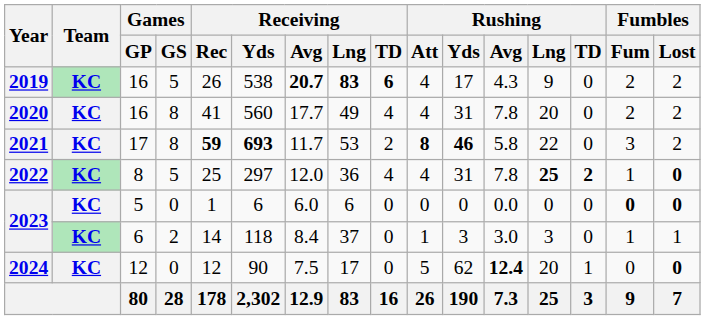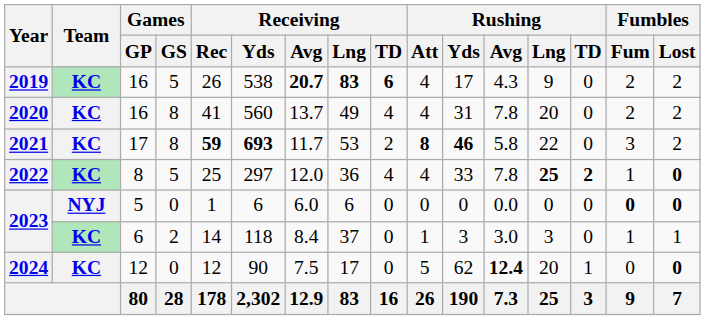2020 | Receiving / Avg: 17.7 -> 13.7
2022 | Rushing / Yds: 31 -> 33
2023 / 5 | Team: KC -> NYJ
